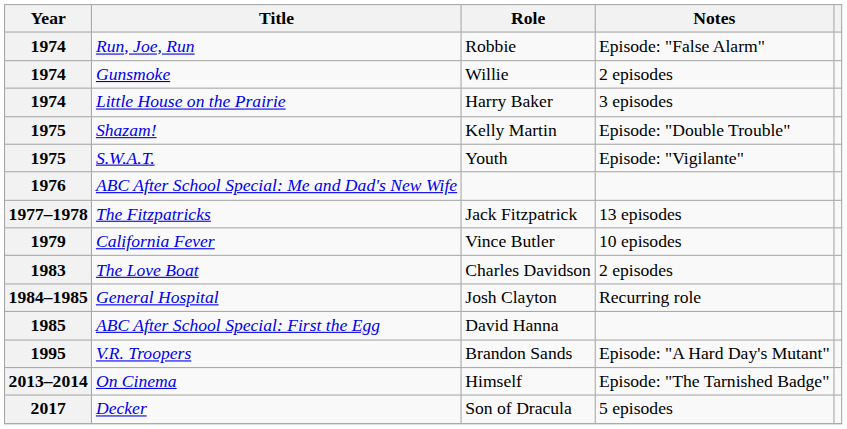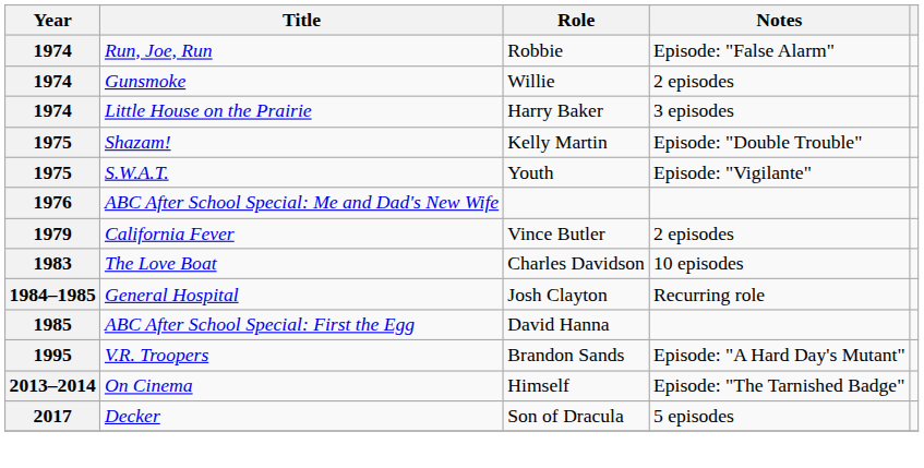- row: 1977–1978 | The Fitzpatricks | Jack Fitzpatrick | 13 episodes
California Fever | Notes: 10 episodes -> 2 episodes
The Love Boat | Notes: 2 episodes -> 10 episodes
